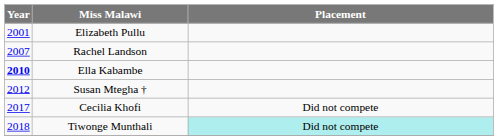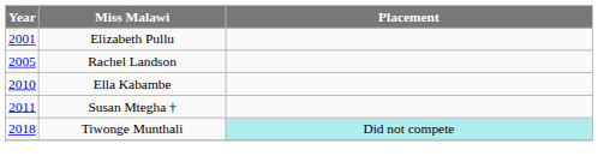Rachel Landson | Year: 2007 -> 2005
Ella Kabambe | Year: bold -> normal
Susan Mtegha † | Year: 2012 -> 2011
- row: 2017 | Cecilia Khofi | Did not compete
